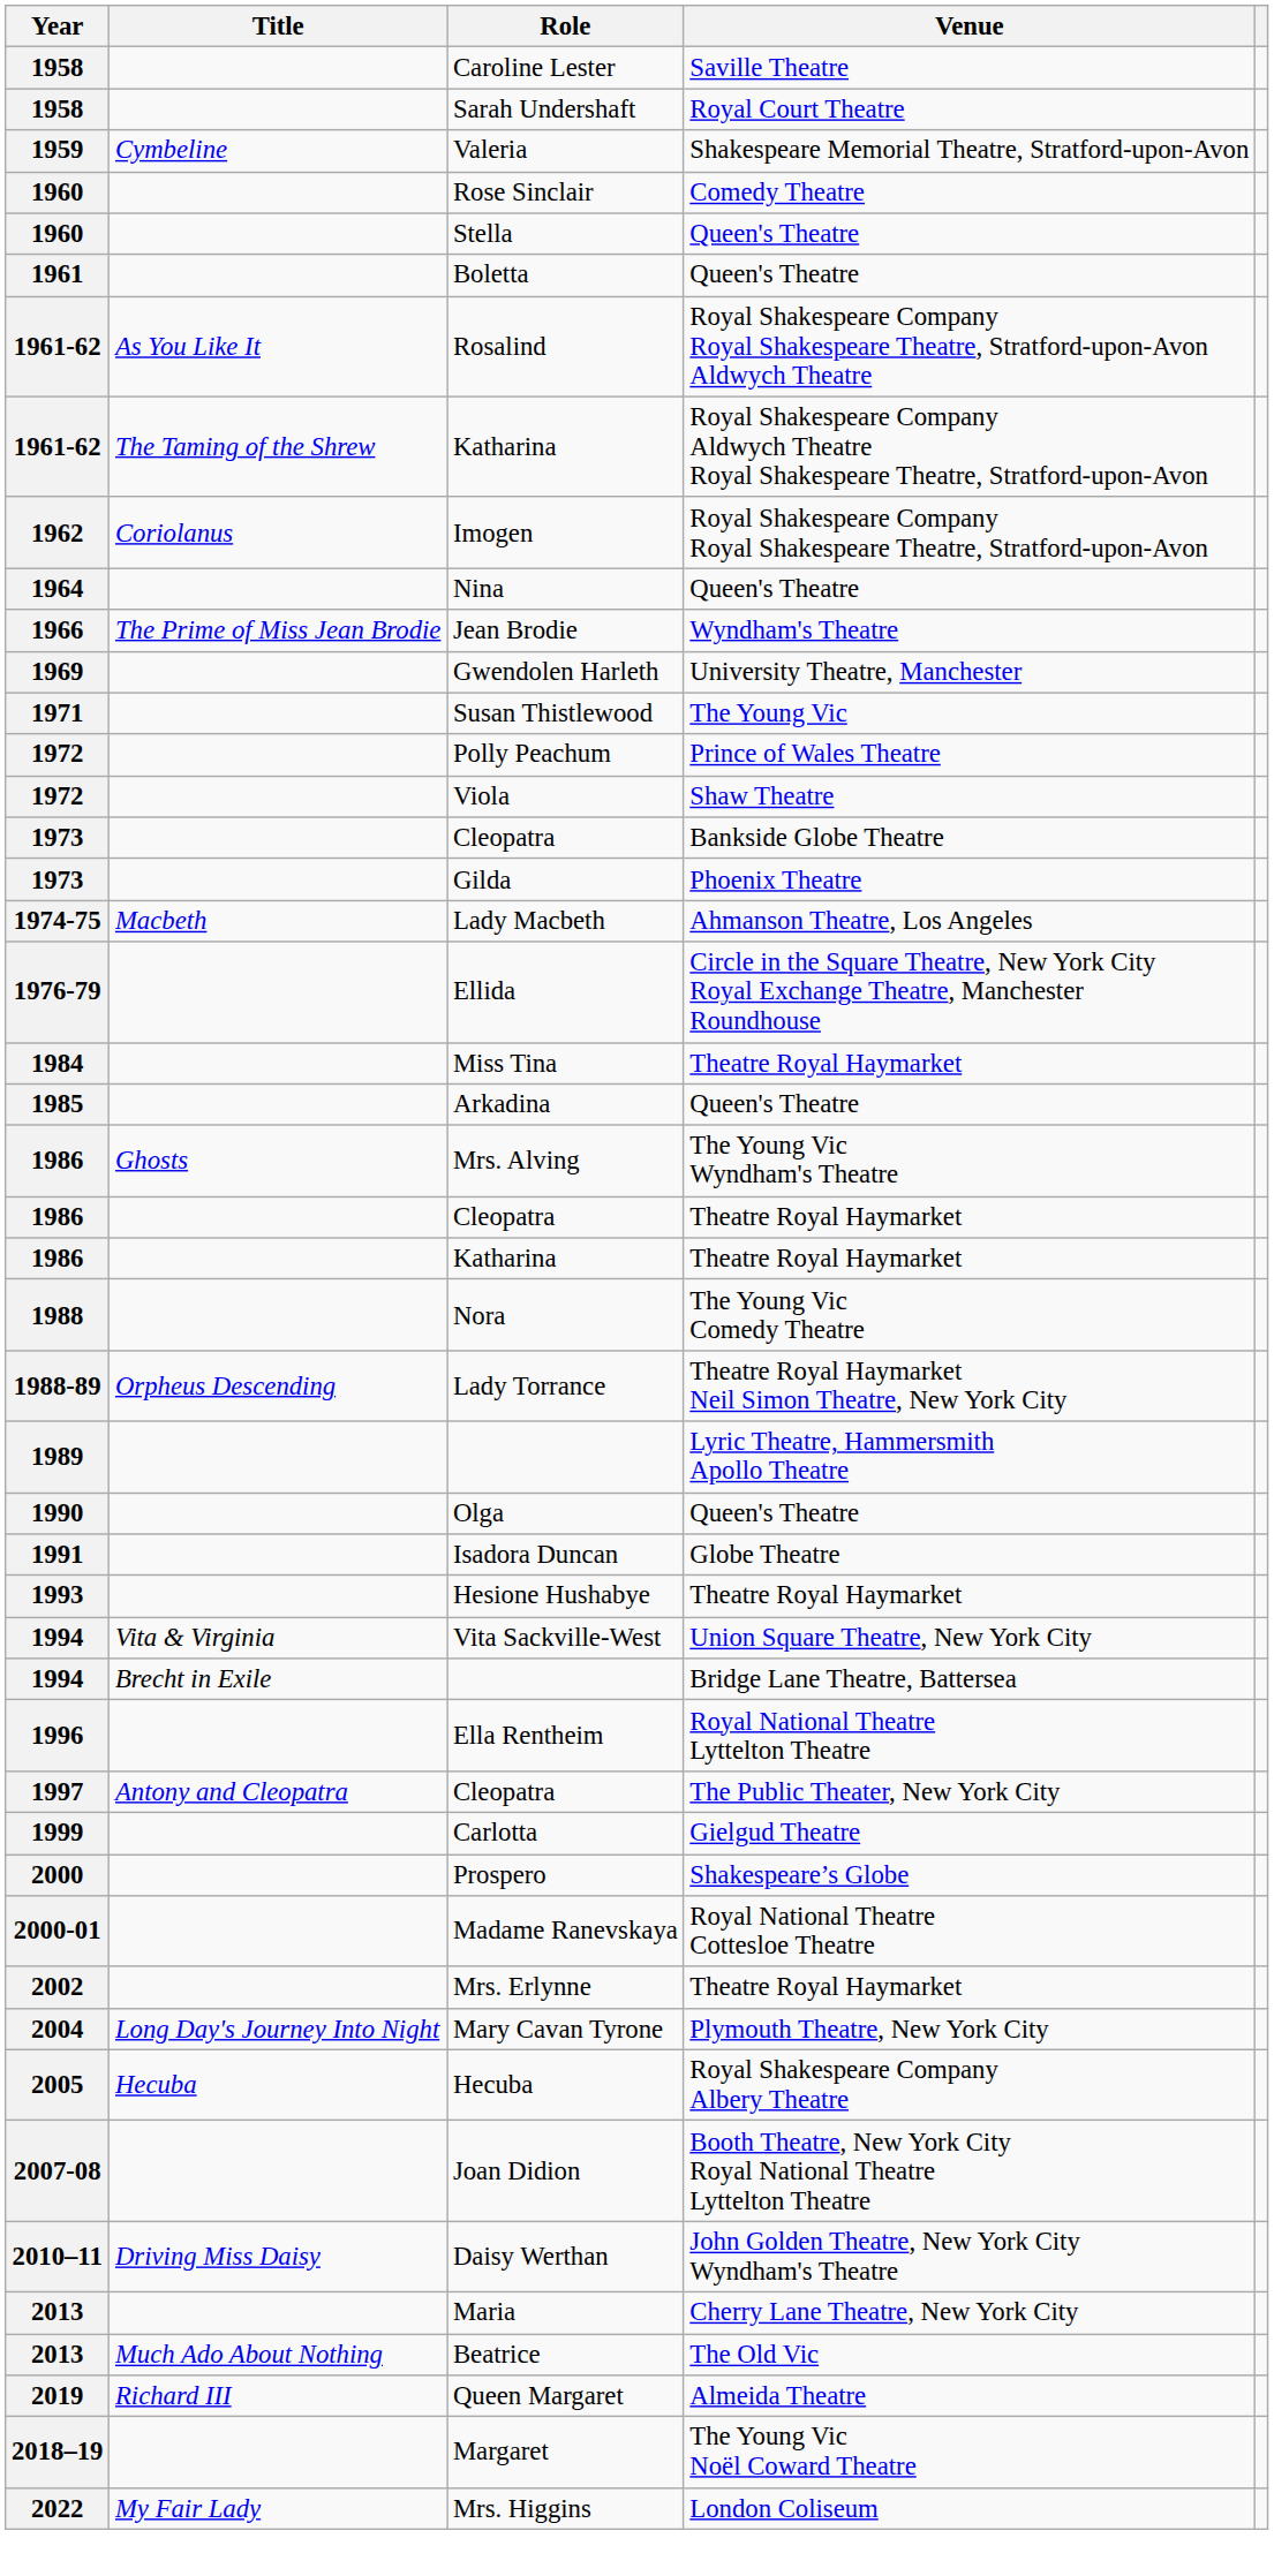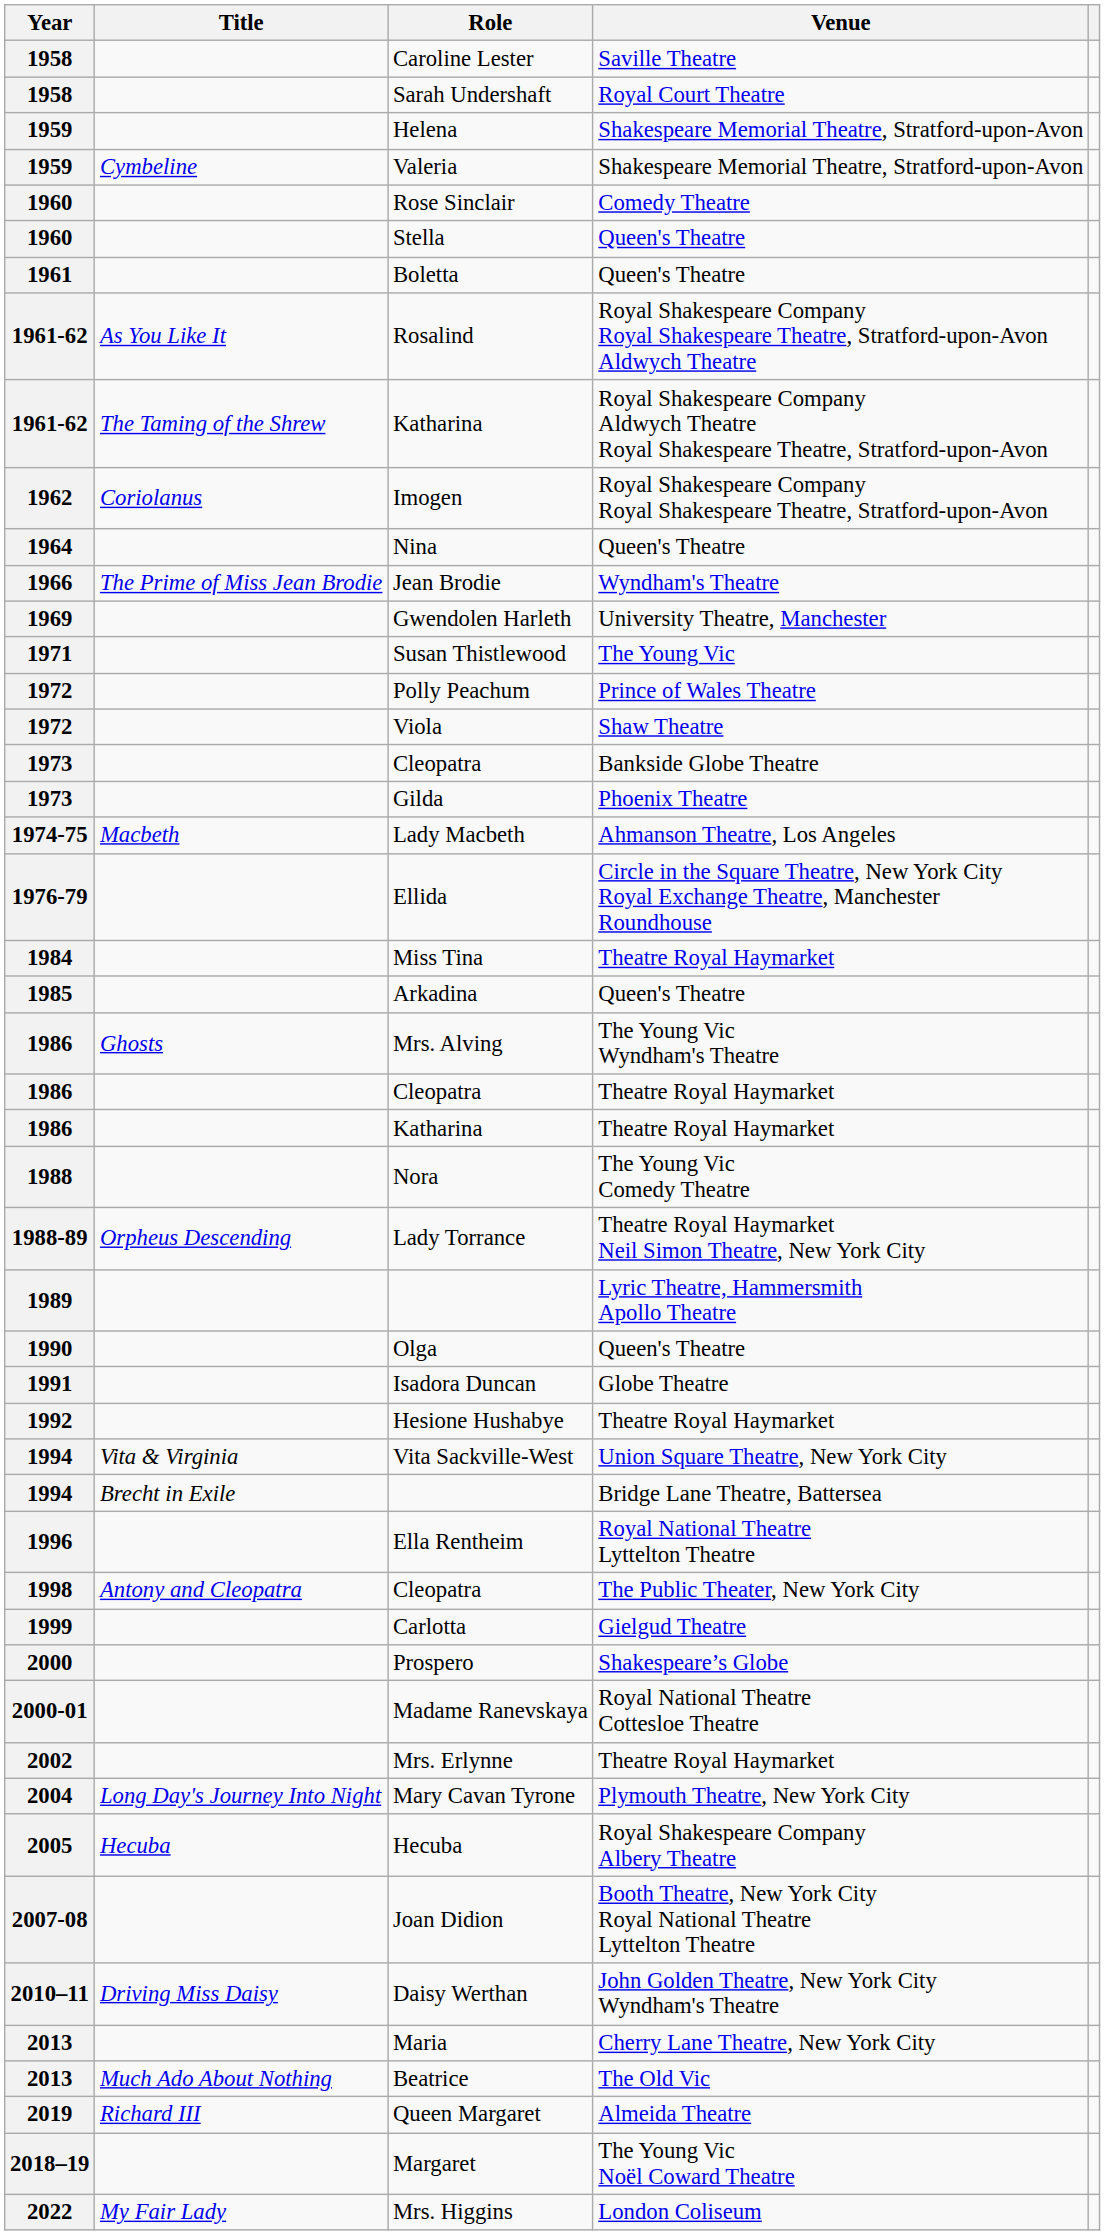+ row: 1959 | Helena | Shakespeare Memorial Theatre, Stratford-upon-Avon
Hesione Hushabye | Year: 1993 -> 1992
Cleopatra / The Public Theater, New York City | Year: 1997 -> 1998
